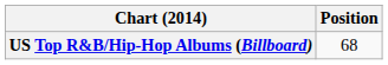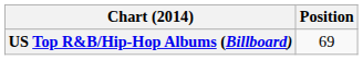US Top R&B/Hip-Hop Albums (Billboard) | Position: 68 -> 69
